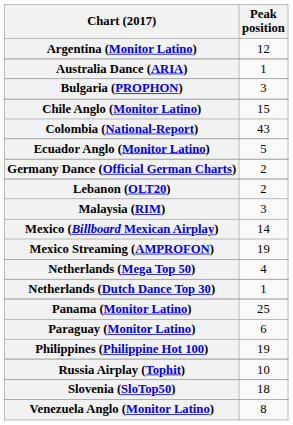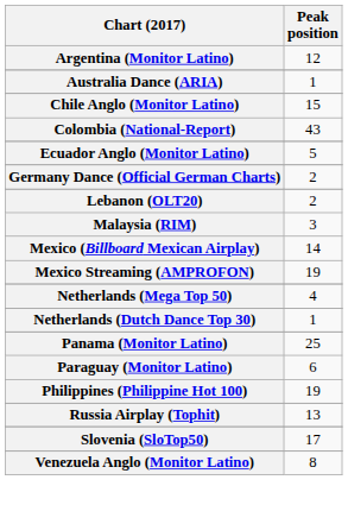- row: Bulgaria (PROPHON) | 3
Russia Airplay (Tophit) | Peak position: 10 -> 13
Slovenia (SloTop50) | Peak position: 18 -> 17
